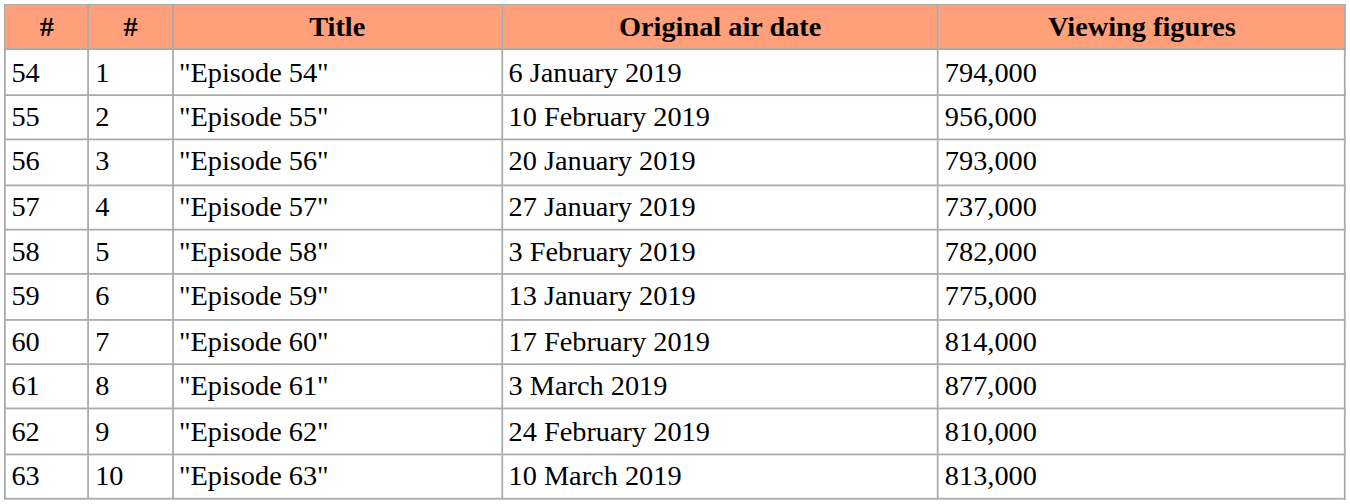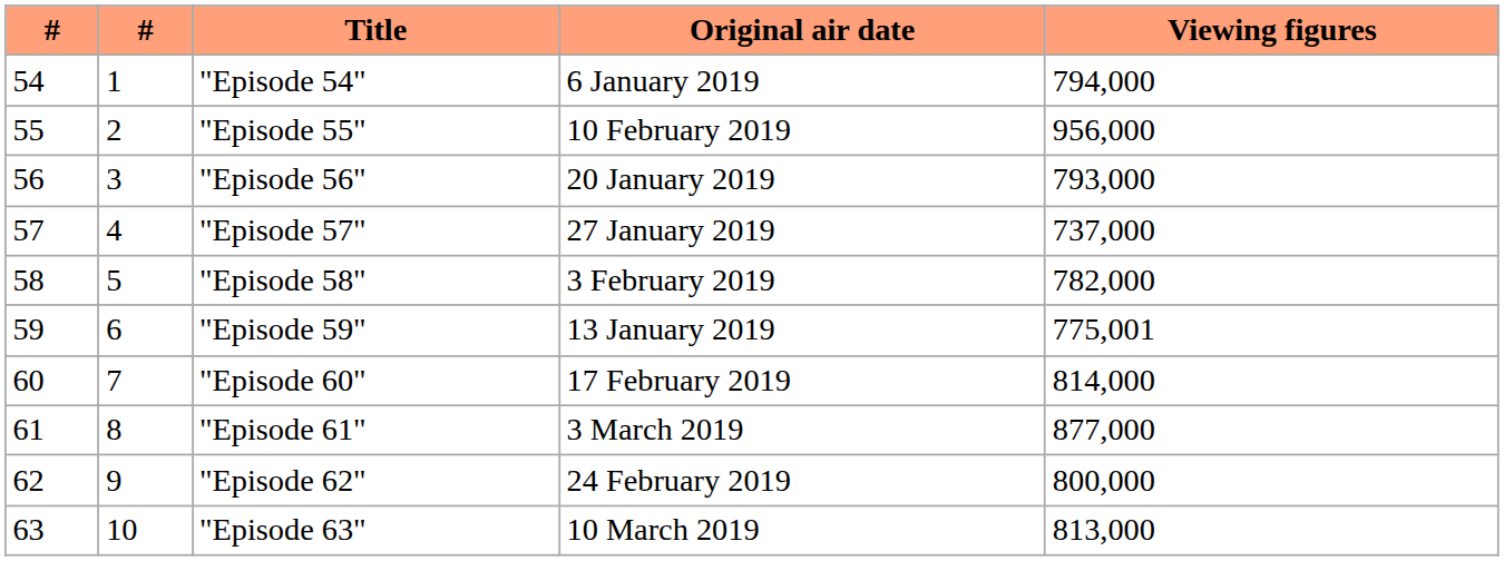"Episode 59" | Viewing figures: 775,000 -> 775,001
"Episode 62" | Viewing figures: 810,000 -> 800,000
